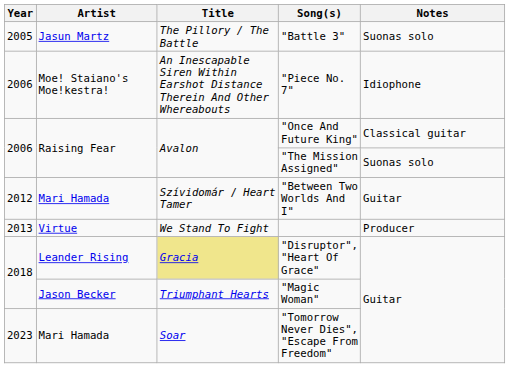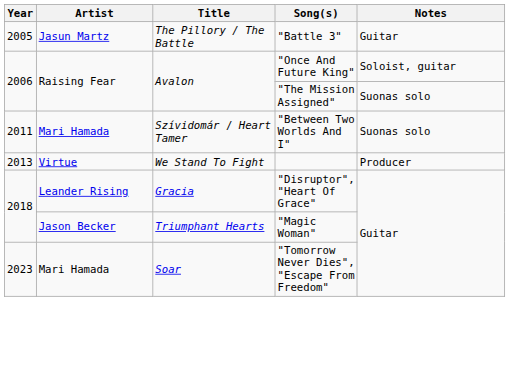"Battle 3" | Notes: Suonas solo -> Guitar
- row: 2006 | Moe! Staiano's Moe!kestra! | An Inescapable Siren Within Earshot Distance Therein And Other Whereabouts | "Piece No. 7" | Idiophone
"Once And Future King" | Notes: Classical guitar -> Soloist, guitar
"Between Two Worlds And I" | Year: 2012 -> 2011
"Between Two Worlds And I" | Notes: Guitar -> Suonas solo
"Disruptor", "Heart Of Grace" | Title: khaki background -> no background
